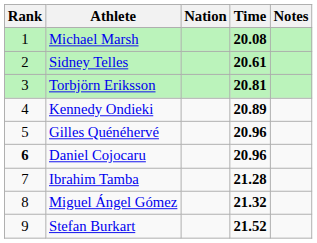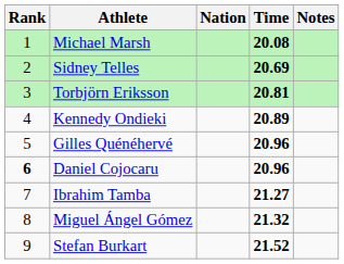Sidney Telles | Time: 20.61 -> 20.69
Ibrahim Tamba | Time: 21.28 -> 21.27
